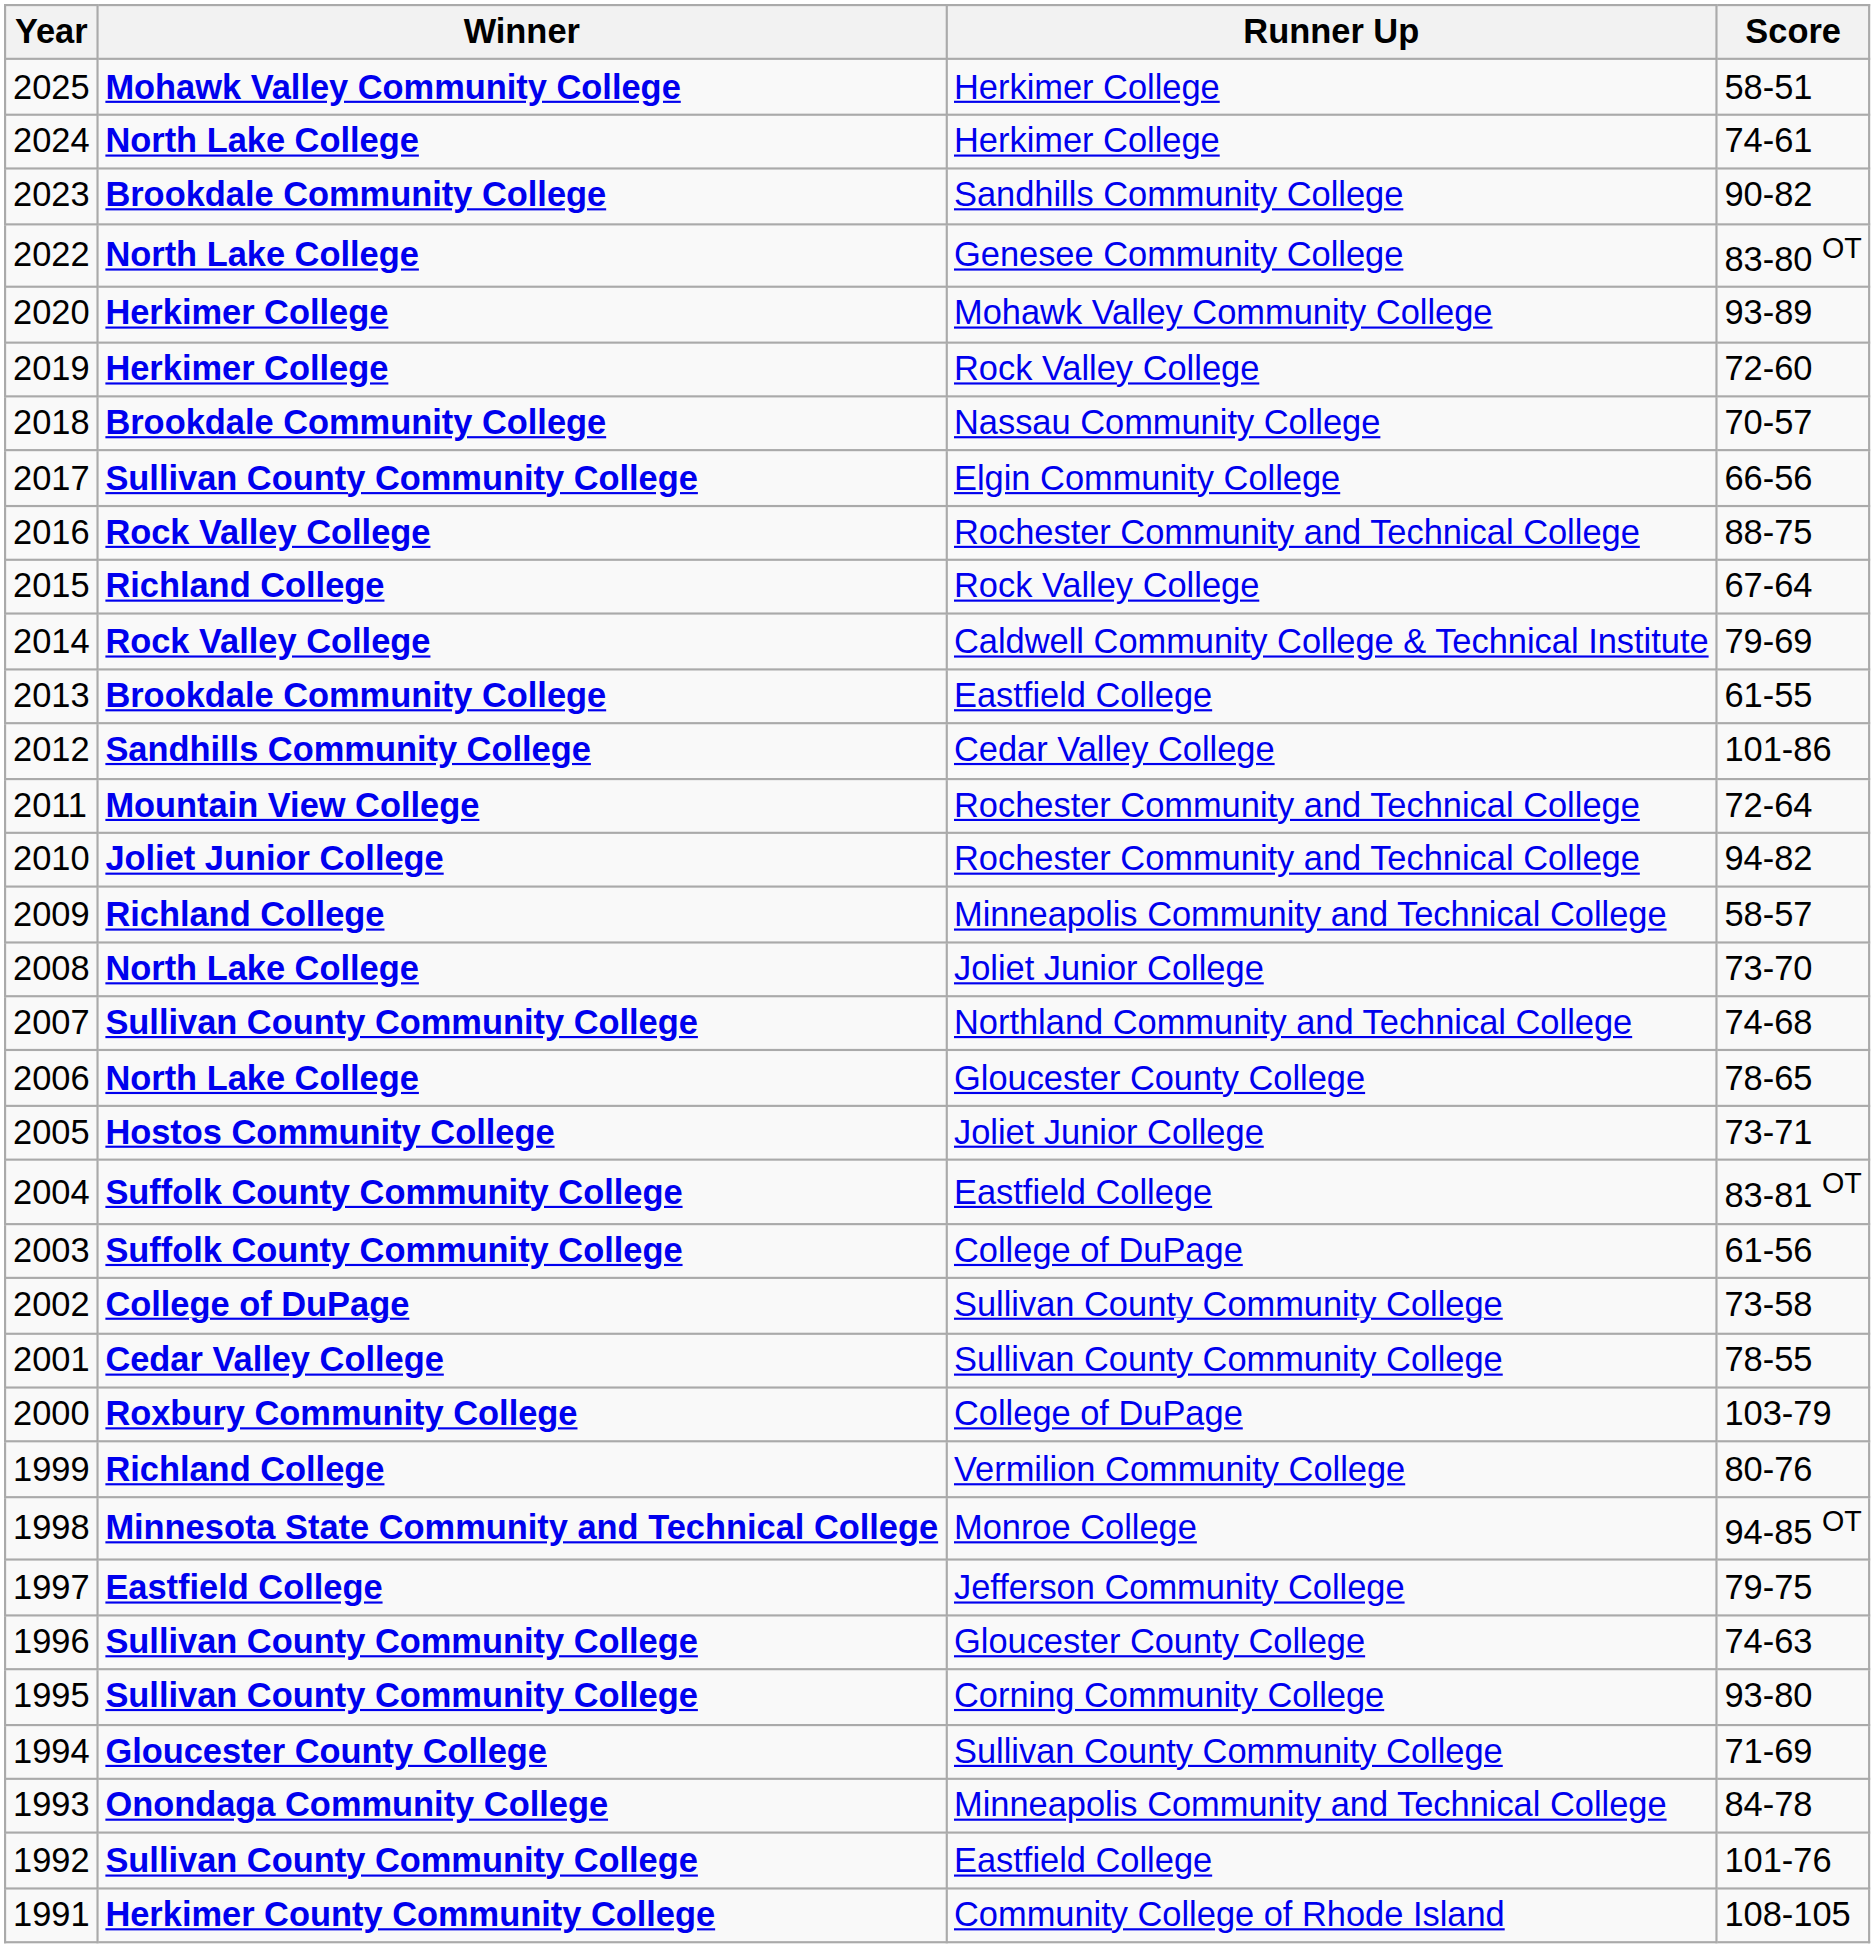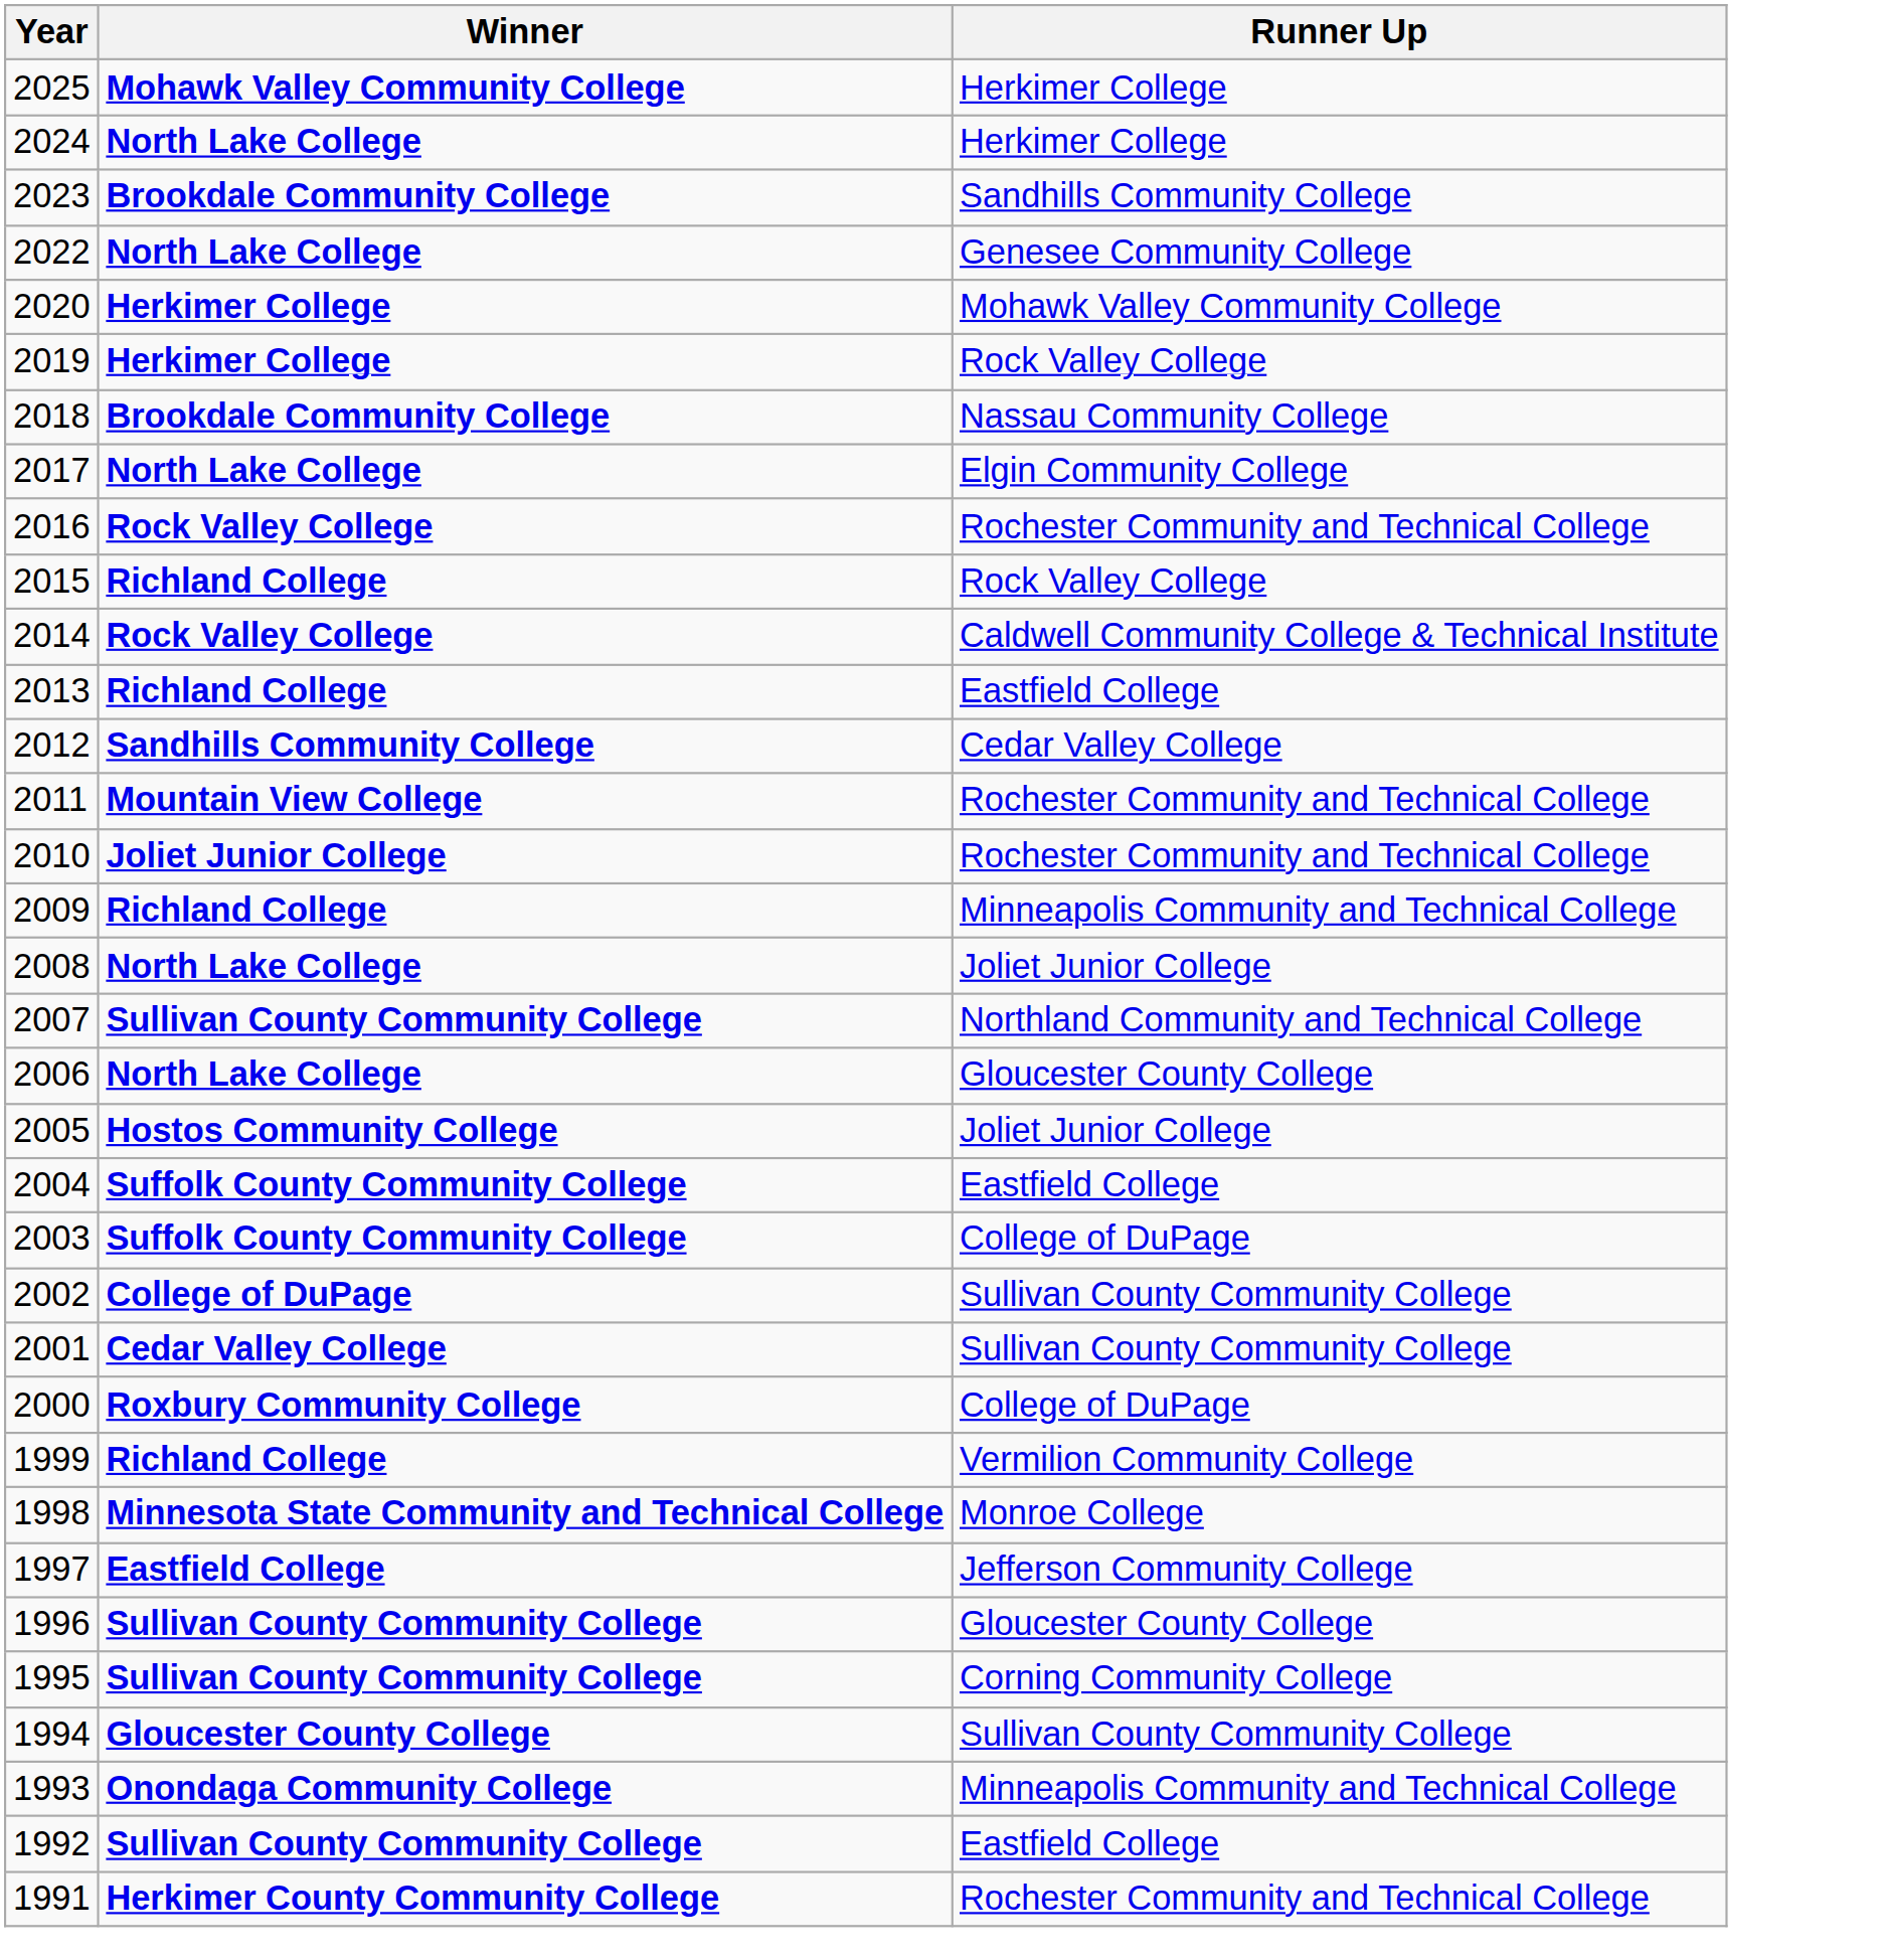- column: Score | 58-51 | 74-61 | 90-82 | 83-80 OT | 93-89 | 72-60 | 70-57 | 66-56 | 88-75 | 67-64 | 79-69 | 61-55 | 101-86 | 72-64 | 94-82 | 58-57 | 73-70 | 74-68 | 78-65 | 73-71 | 83-81 OT | 61-56 | 73-58 | 78-55 | 103-79 | 80-76 | 94-85 OT | 79-75 | 74-63 | 93-80 | 71-69 | 84-78 | 101-76 | 108-105
2017 | Winner: Sullivan County Community College -> North Lake College
2013 | Winner: Brookdale Community College -> Richland College
1991 | Runner Up: Community College of Rhode Island -> Rochester Community and Technical College
